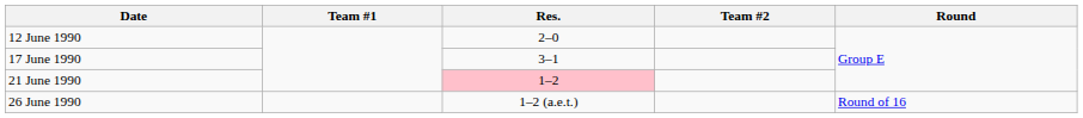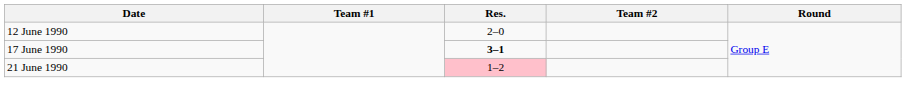17 June 1990 | Res.: normal -> bold
- row: 26 June 1990 | 1–2 (a.e.t.) | Round of 16
